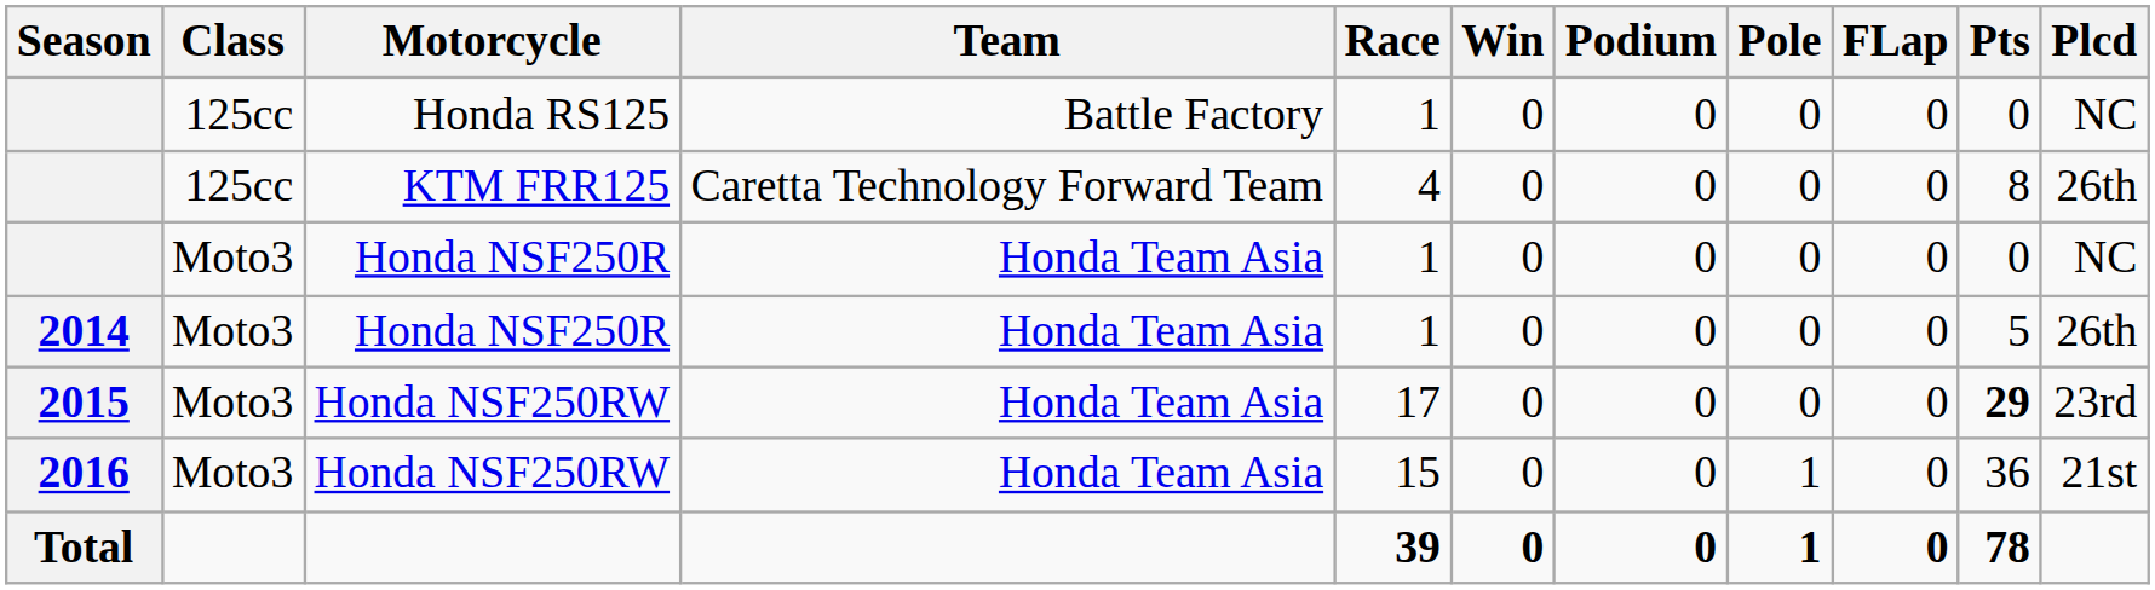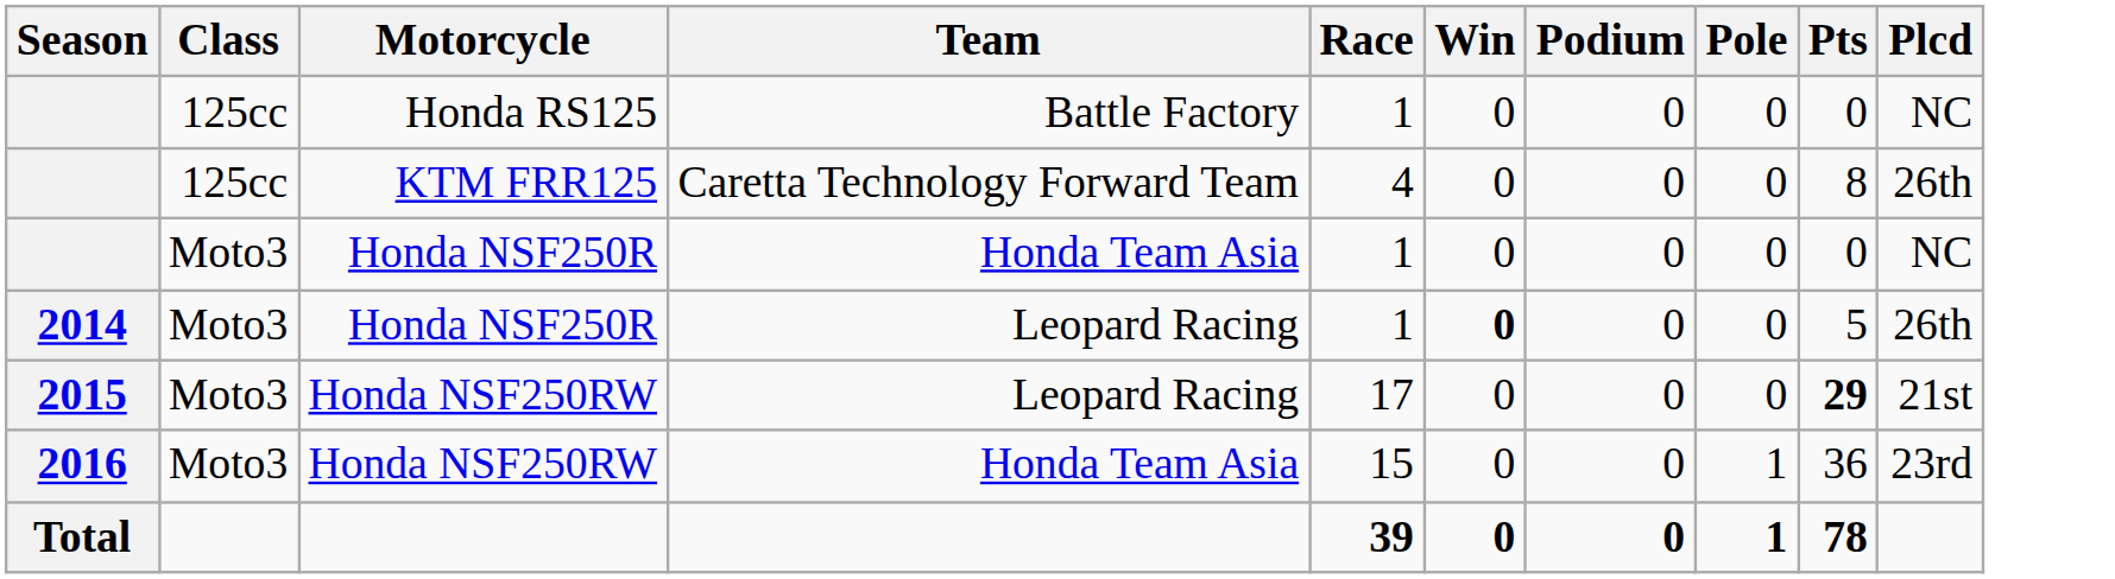- column: FLap | 0 | 0 | 0 | 0 | 0 | 0 | 0
2014 | Team: Honda Team Asia -> Leopard Racing
2014 | Win: normal -> bold
2015 | Team: Honda Team Asia -> Leopard Racing
2015 | Plcd: 23rd -> 21st
2016 | Plcd: 21st -> 23rd
